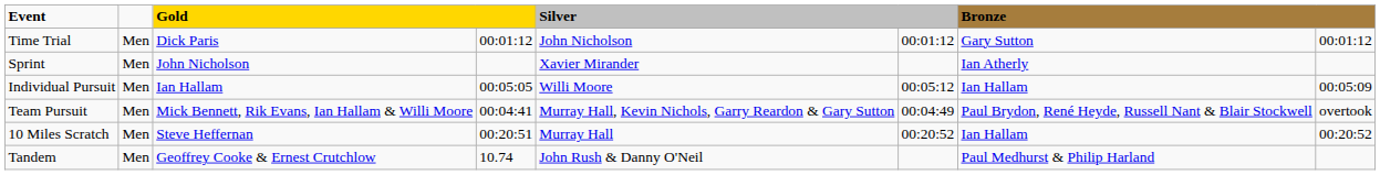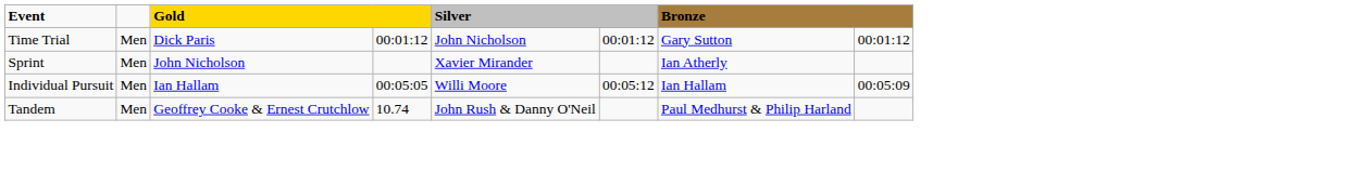- row: Team Pursuit | Men | Mick Bennett, Rik Evans, Ian Hallam & Willi Moore | 00:04:41 | Murray Hall, Kevin Nichols, Garry Reardon & Gary Sutton | 00:04:49 | Paul Brydon, René Heyde, Russell Nant & Blair Stockwell | overtook
- row: 10 Miles Scratch | Men | Steve Heffernan | 00:20:51 | Murray Hall | 00:20:52 | Ian Hallam | 00:20:52
